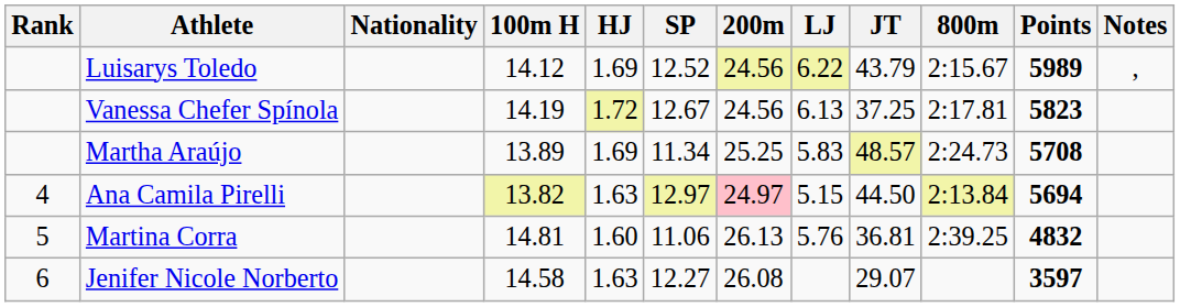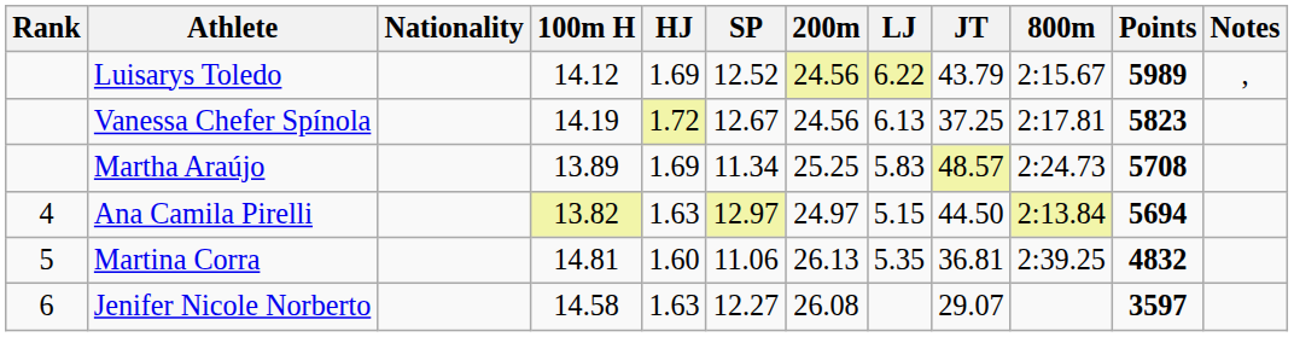Ana Camila Pirelli | 200m: pink background -> no background
Martina Corra | LJ: 5.76 -> 5.35
